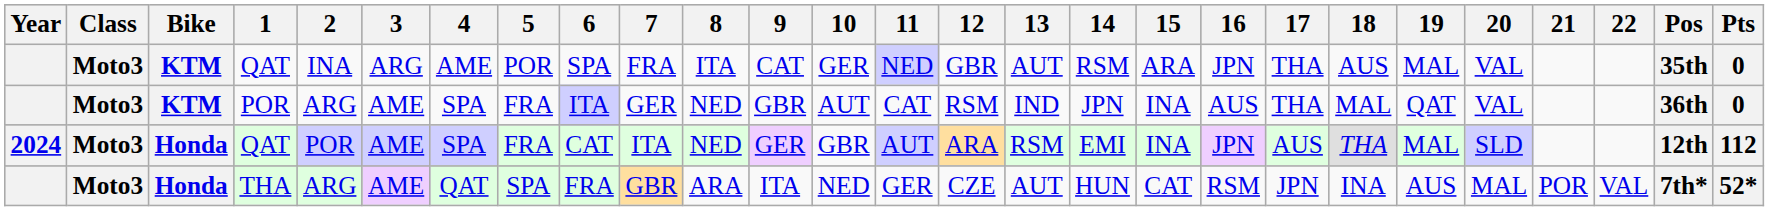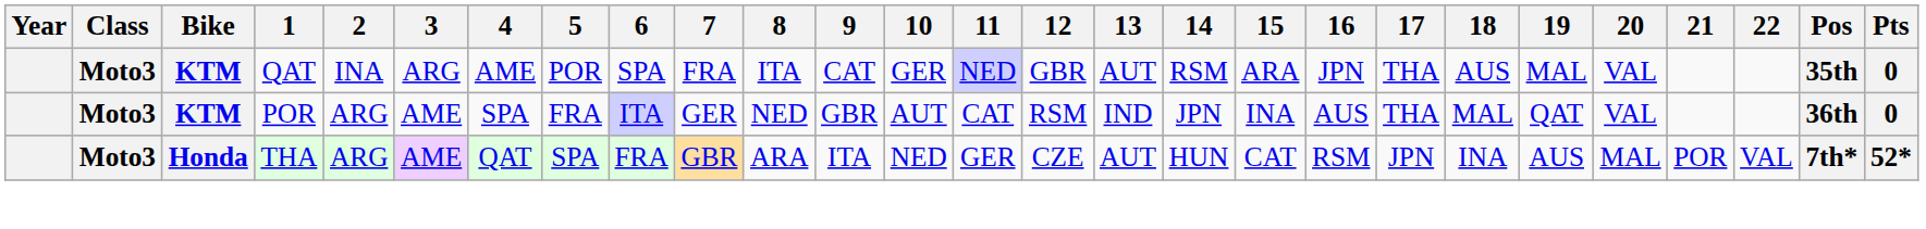- row: 2024 | Moto3 | Honda | QAT | POR | AME | SPA | FRA | CAT | ITA | NED | GER | GBR | AUT | ARA | RSM | EMI | INA | JPN | AUS | THA | MAL | SLD | 12th | 112
